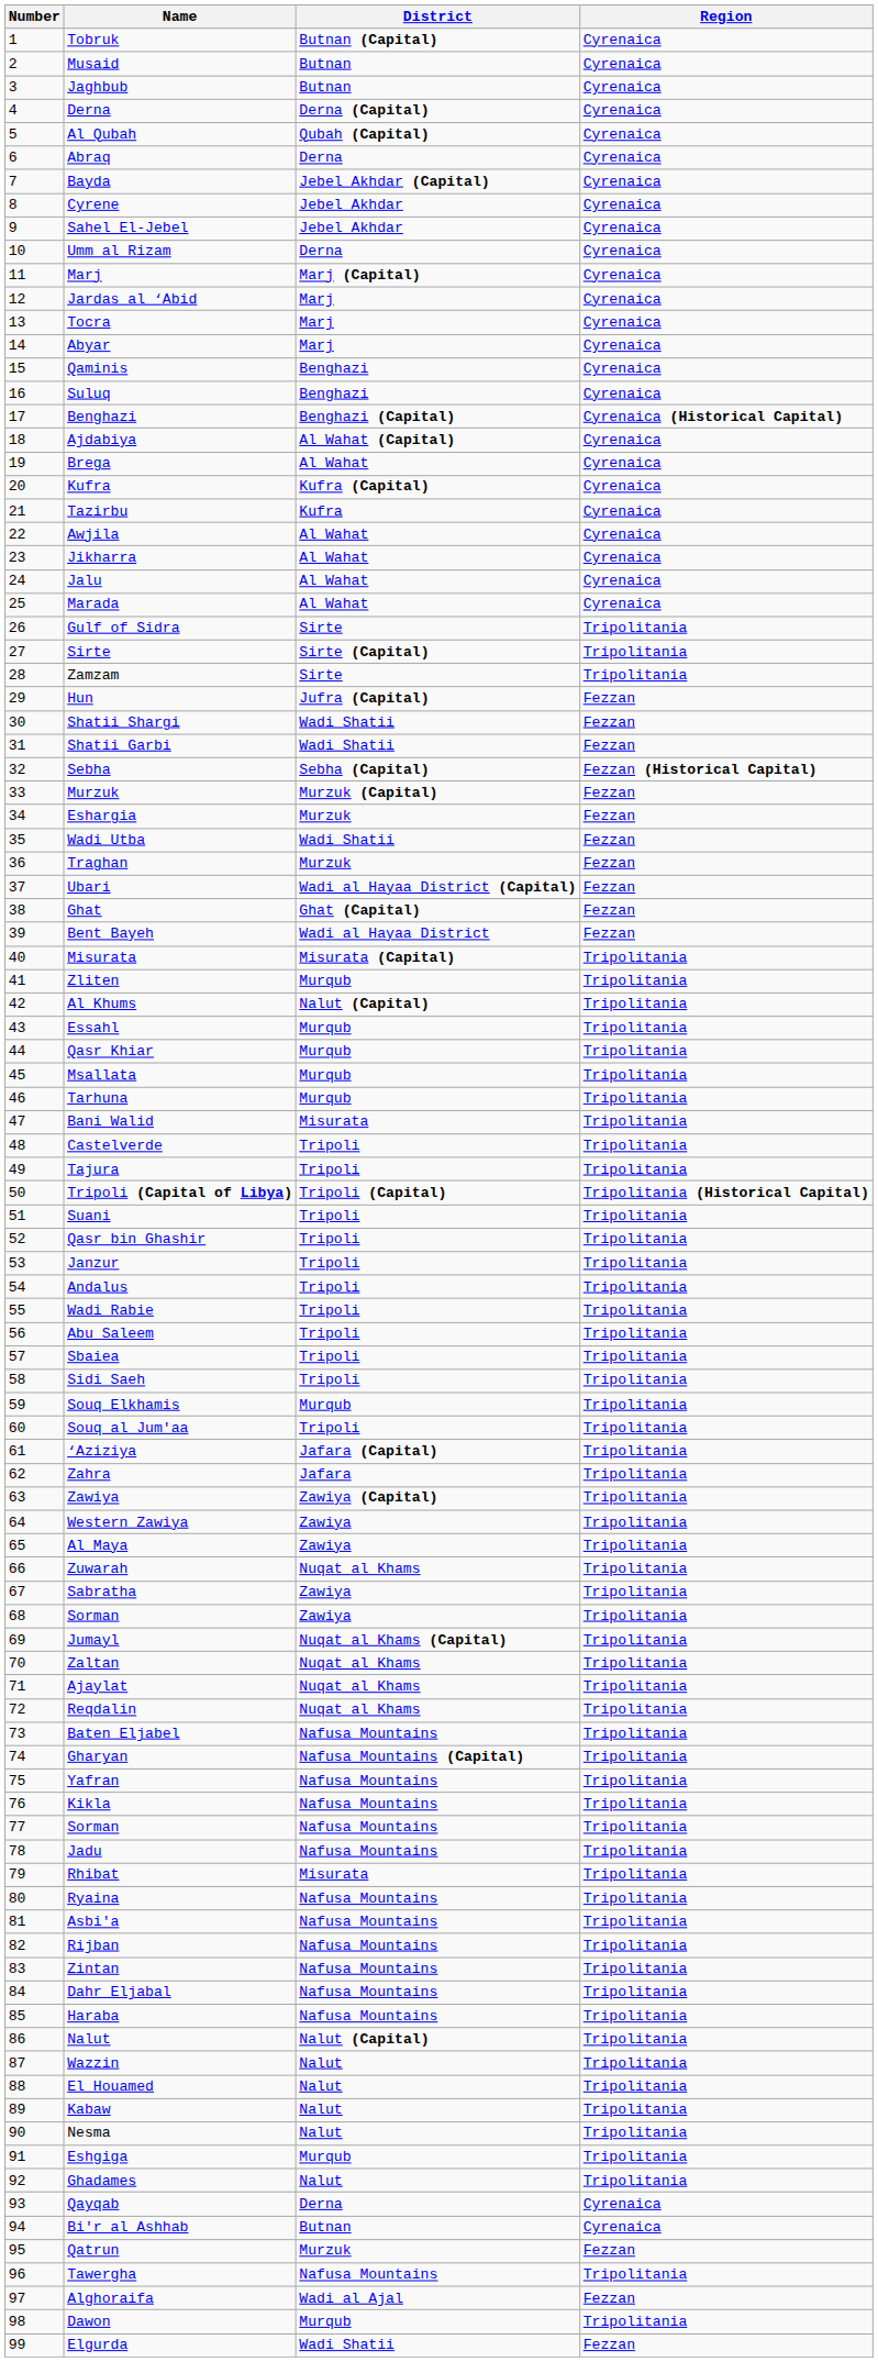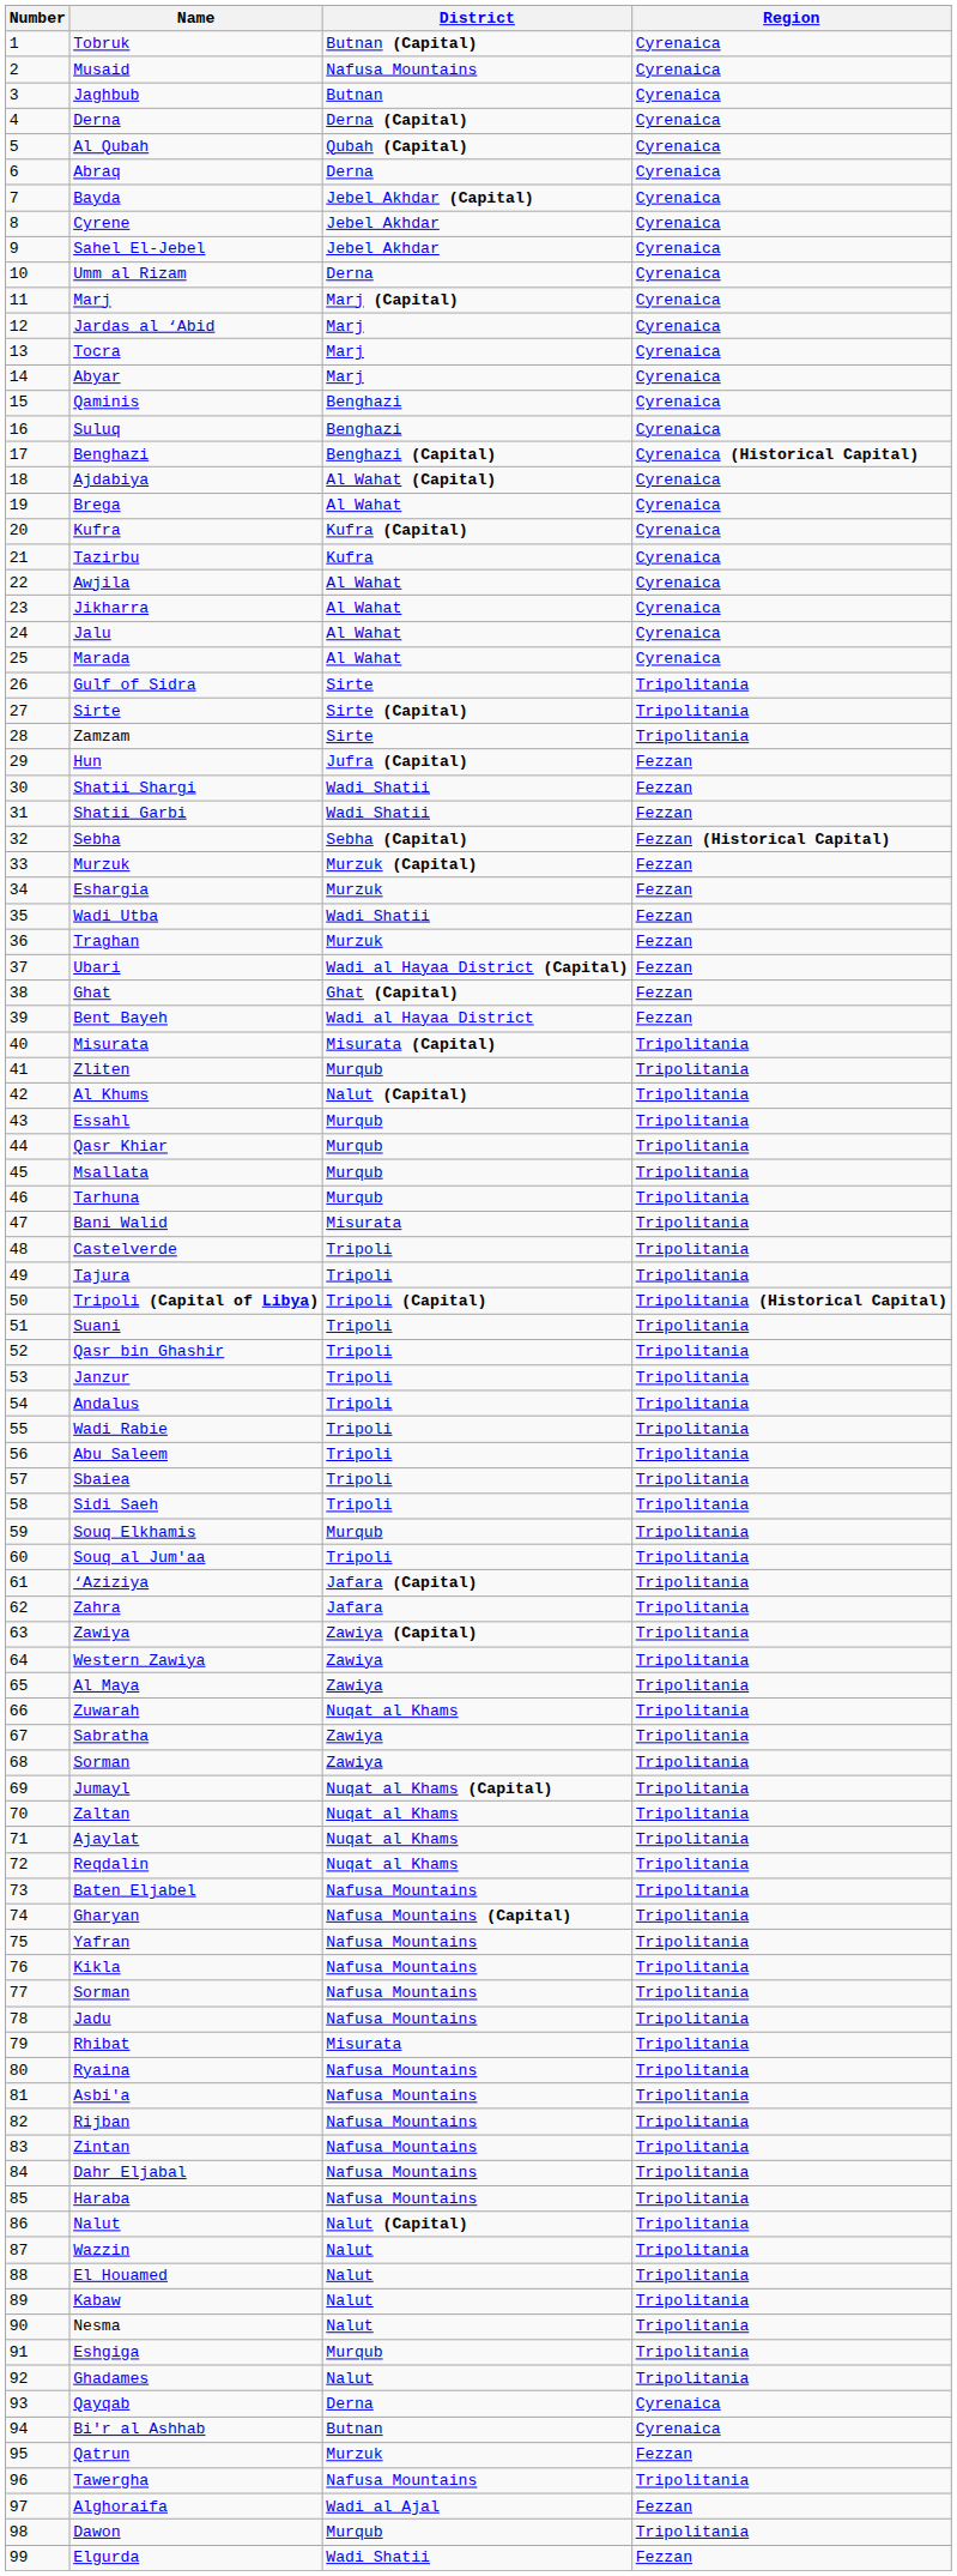Musaid | District: Butnan -> Nafusa Mountains
